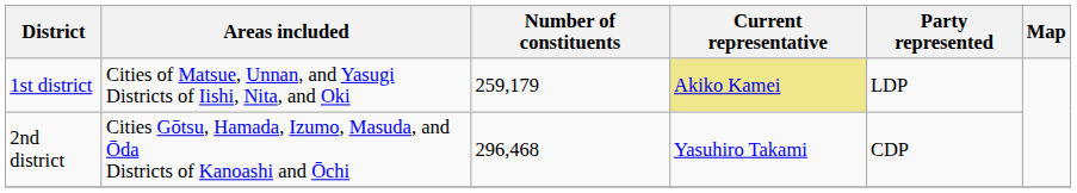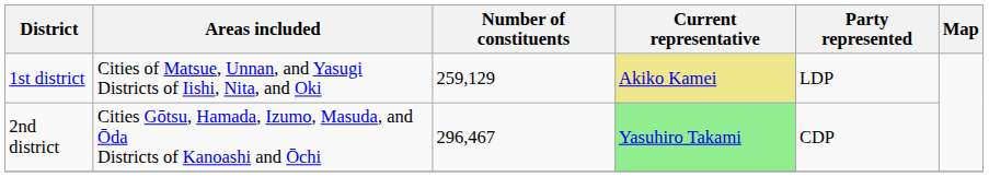1st district | Number of constituents: 259,179 -> 259,129
2nd district | Number of constituents: 296,468 -> 296,467
2nd district | Current representative: no background -> lightgreen background
